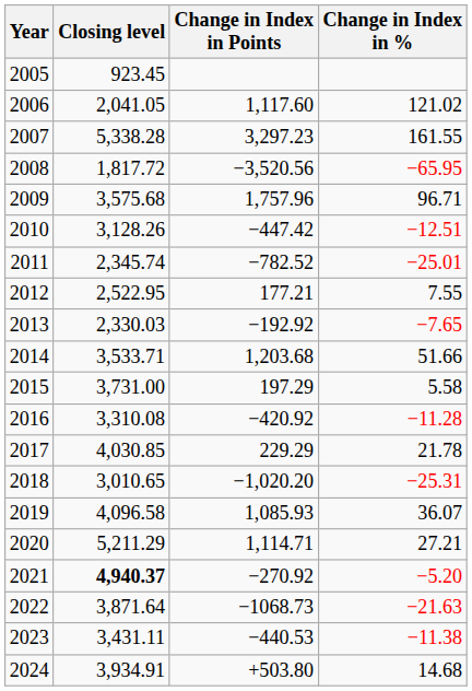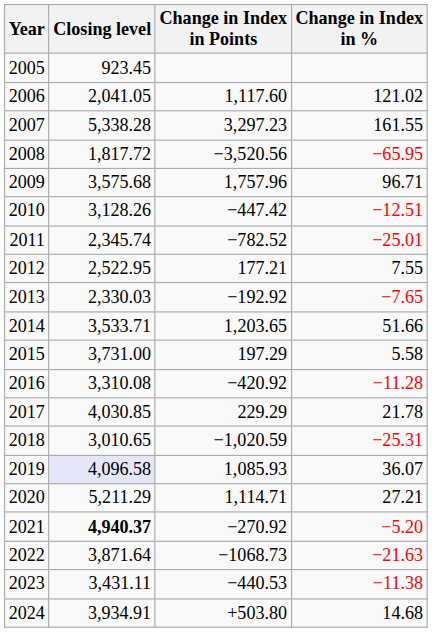2014 | Change in Index in Points: 1,203.68 -> 1,203.65
2018 | Change in Index in Points: −1,020.20 -> −1,020.59
2019 | Closing level: no background -> lavender background
